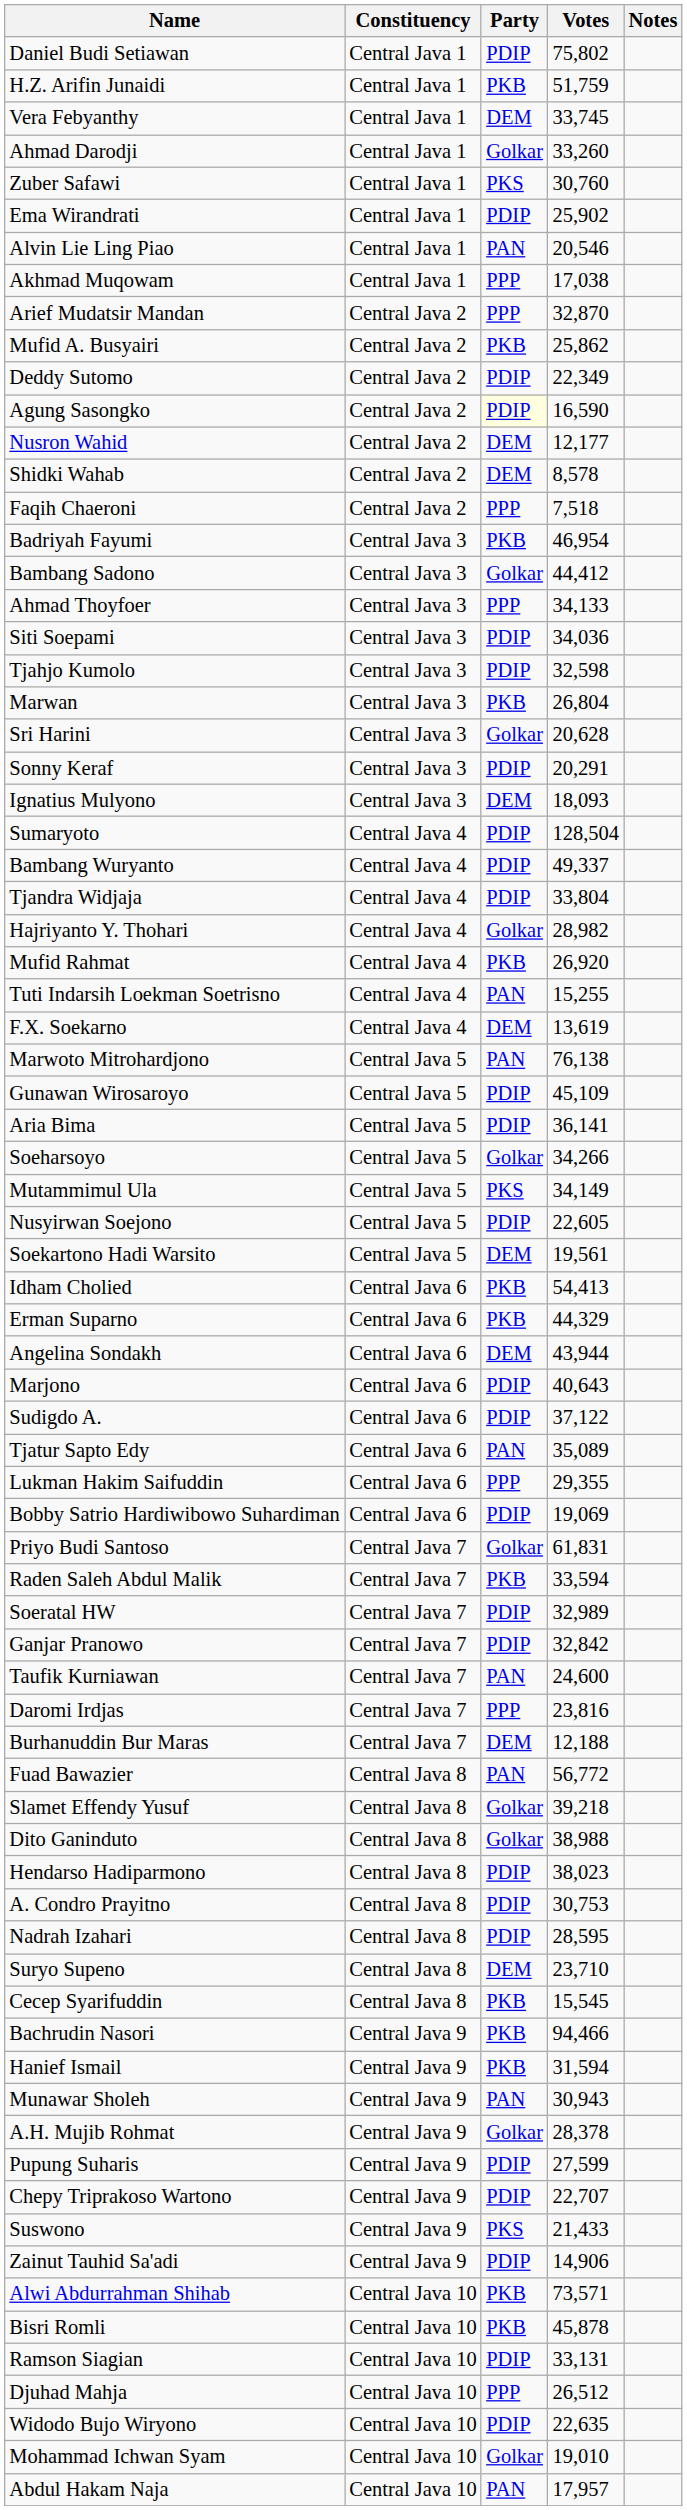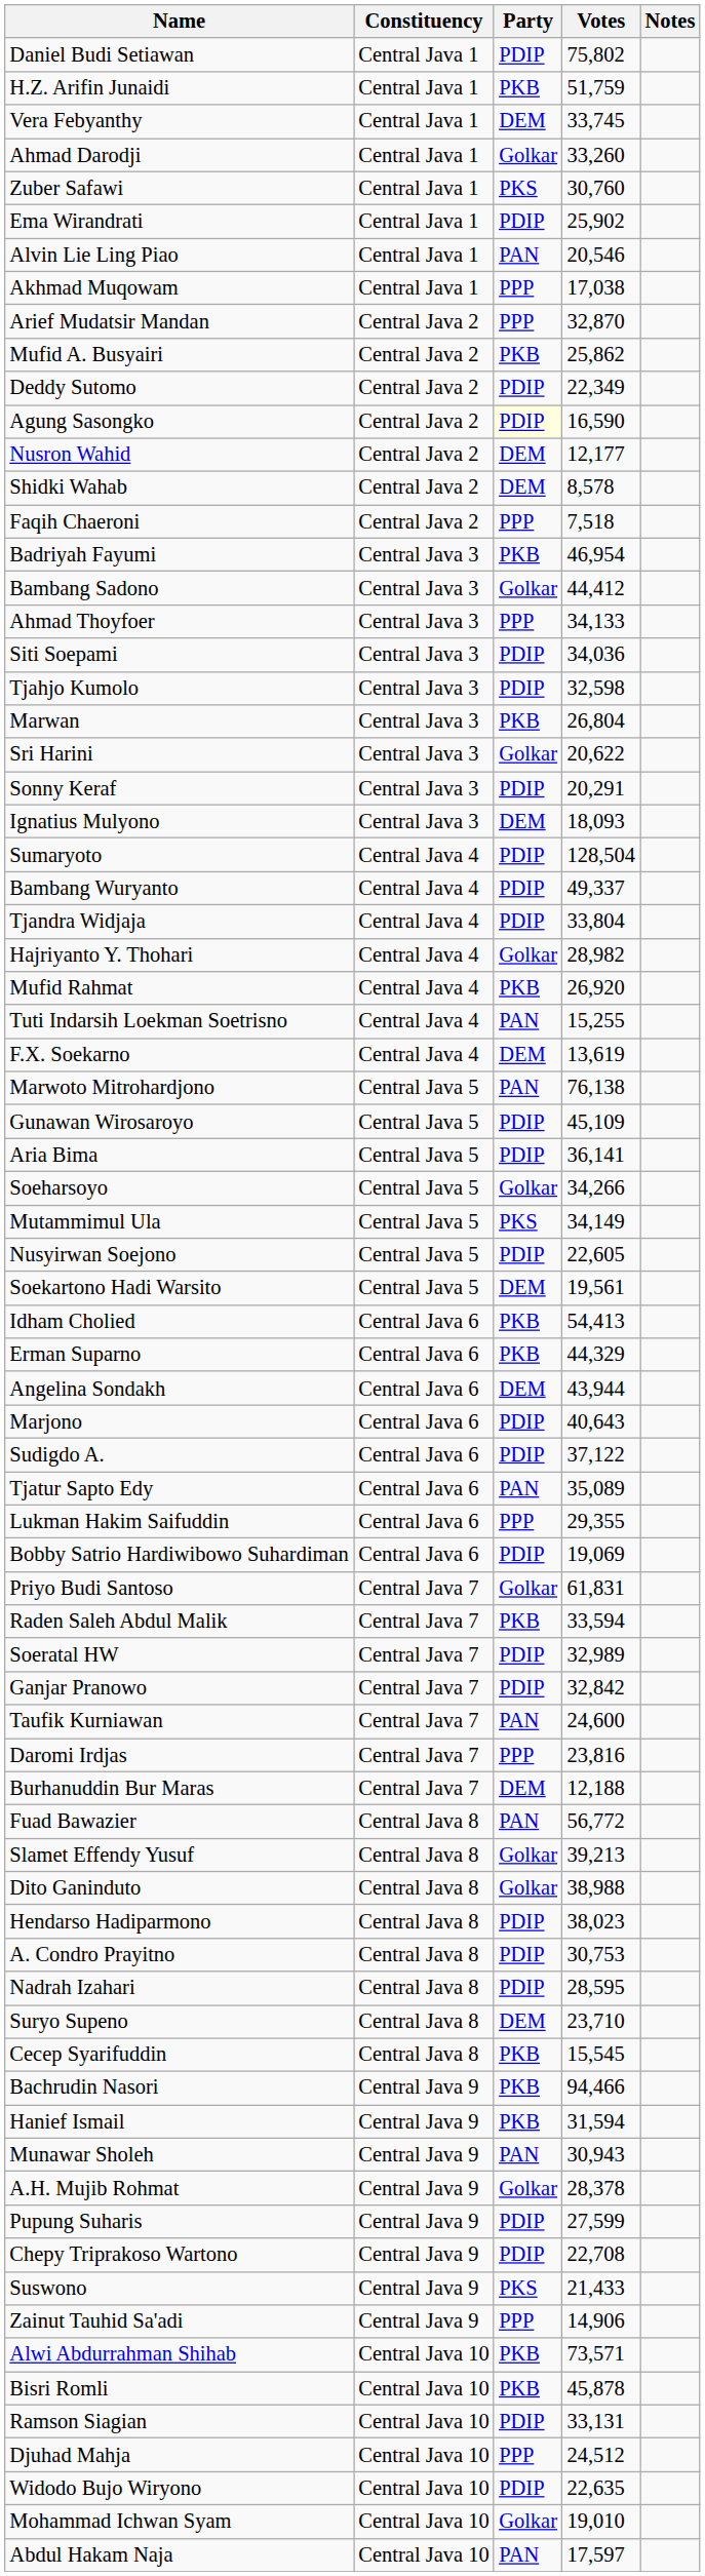Sri Harini | Votes: 20,628 -> 20,622
Slamet Effendy Yusuf | Votes: 39,218 -> 39,213
Chepy Triprakoso Wartono | Votes: 22,707 -> 22,708
Zainut Tauhid Sa'adi | Party: PDIP -> PPP
Djuhad Mahja | Votes: 26,512 -> 24,512
Abdul Hakam Naja | Votes: 17,957 -> 17,597
